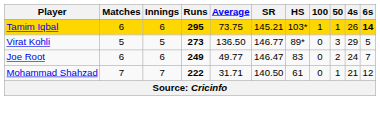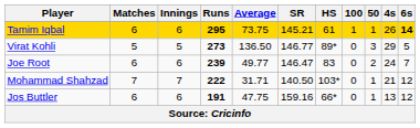Tamim Iqbal | HS: 103* -> 61
Joe Root | Runs: 249 -> 239
Mohammad Shahzad | HS: 61 -> 103*
+ row: Jos Buttler | 6 | 6 | 191 | 47.75 | 159.16 | 66* | 0 | 1 | 13 | 12
